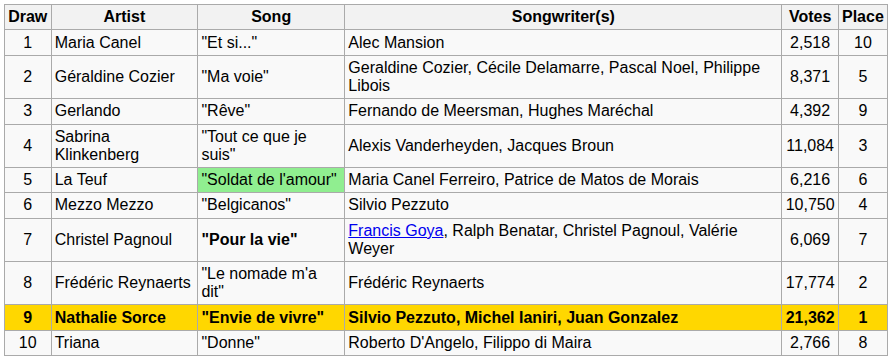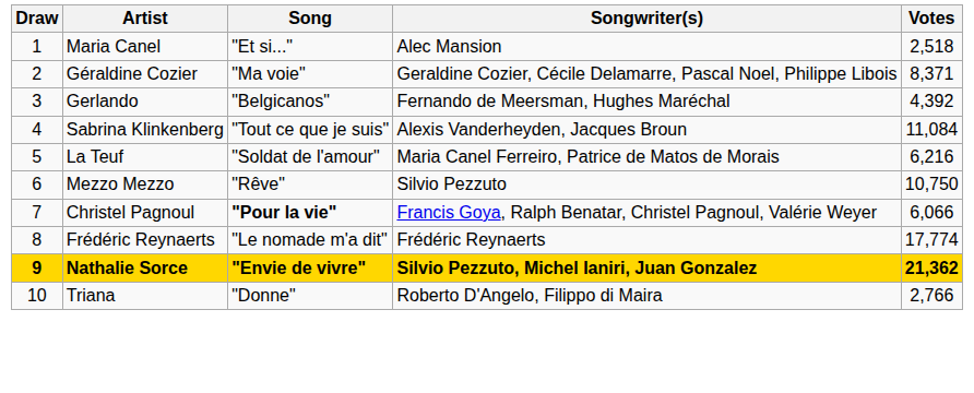- column: Place | 10 | 5 | 9 | 3 | 6 | 4 | 7 | 2 | 1 | 8
Gerlando | Song: "Rêve" -> "Belgicanos"
La Teuf | Song: lightgreen background -> no background
Mezzo Mezzo | Song: "Belgicanos" -> "Rêve"
Christel Pagnoul | Votes: 6,069 -> 6,066
